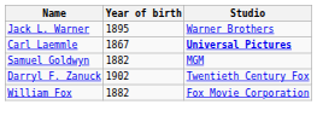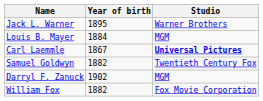+ row: Louis B. Mayer | 1884 | MGM
Samuel Goldwyn | Studio: MGM -> Twentieth Century Fox
Darryl F. Zanuck | Studio: Twentieth Century Fox -> MGM
